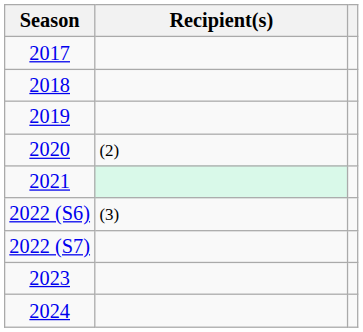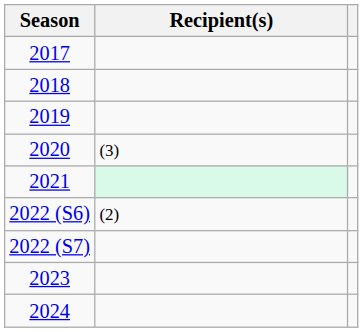2020 | Recipient(s): (2) -> (3)
2022 (S6) | Recipient(s): (3) -> (2)
